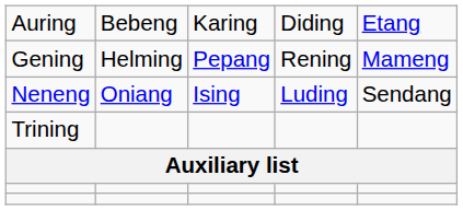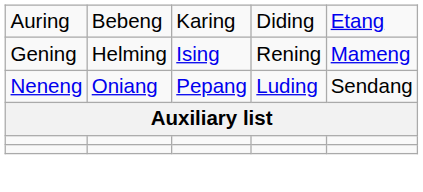Gening | column 3: Pepang -> Ising
Neneng | column 3: Ising -> Pepang
- row: Trining
